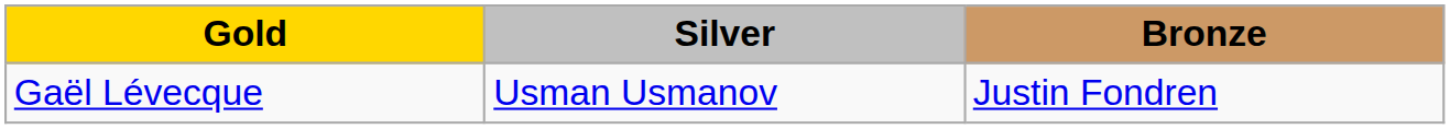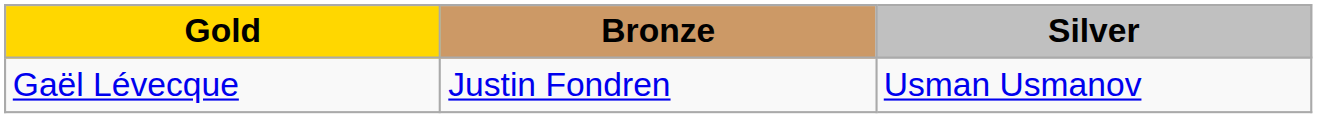columns swapped: Silver <-> Bronze
